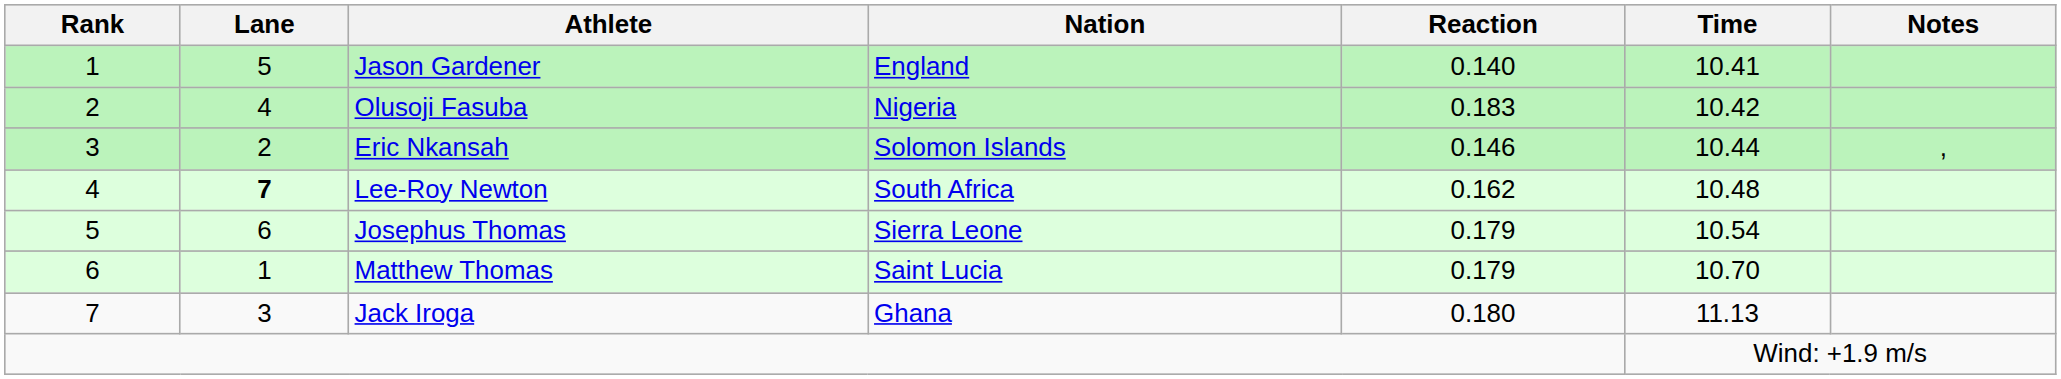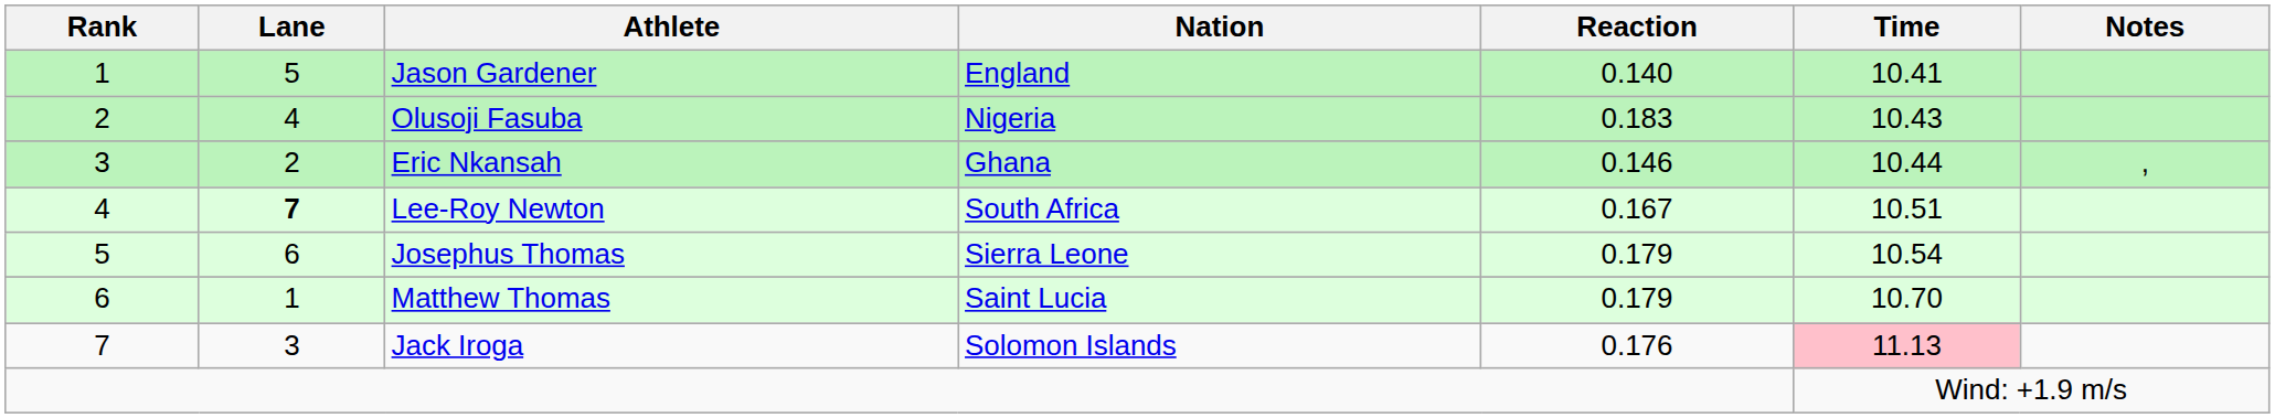Olusoji Fasuba | Time: 10.42 -> 10.43
Eric Nkansah | Nation: Solomon Islands -> Ghana
Lee-Roy Newton | Reaction: 0.162 -> 0.167
Lee-Roy Newton | Time: 10.48 -> 10.51
Jack Iroga | Nation: Ghana -> Solomon Islands
Jack Iroga | Reaction: 0.180 -> 0.176
Jack Iroga | Time: no background -> pink background
